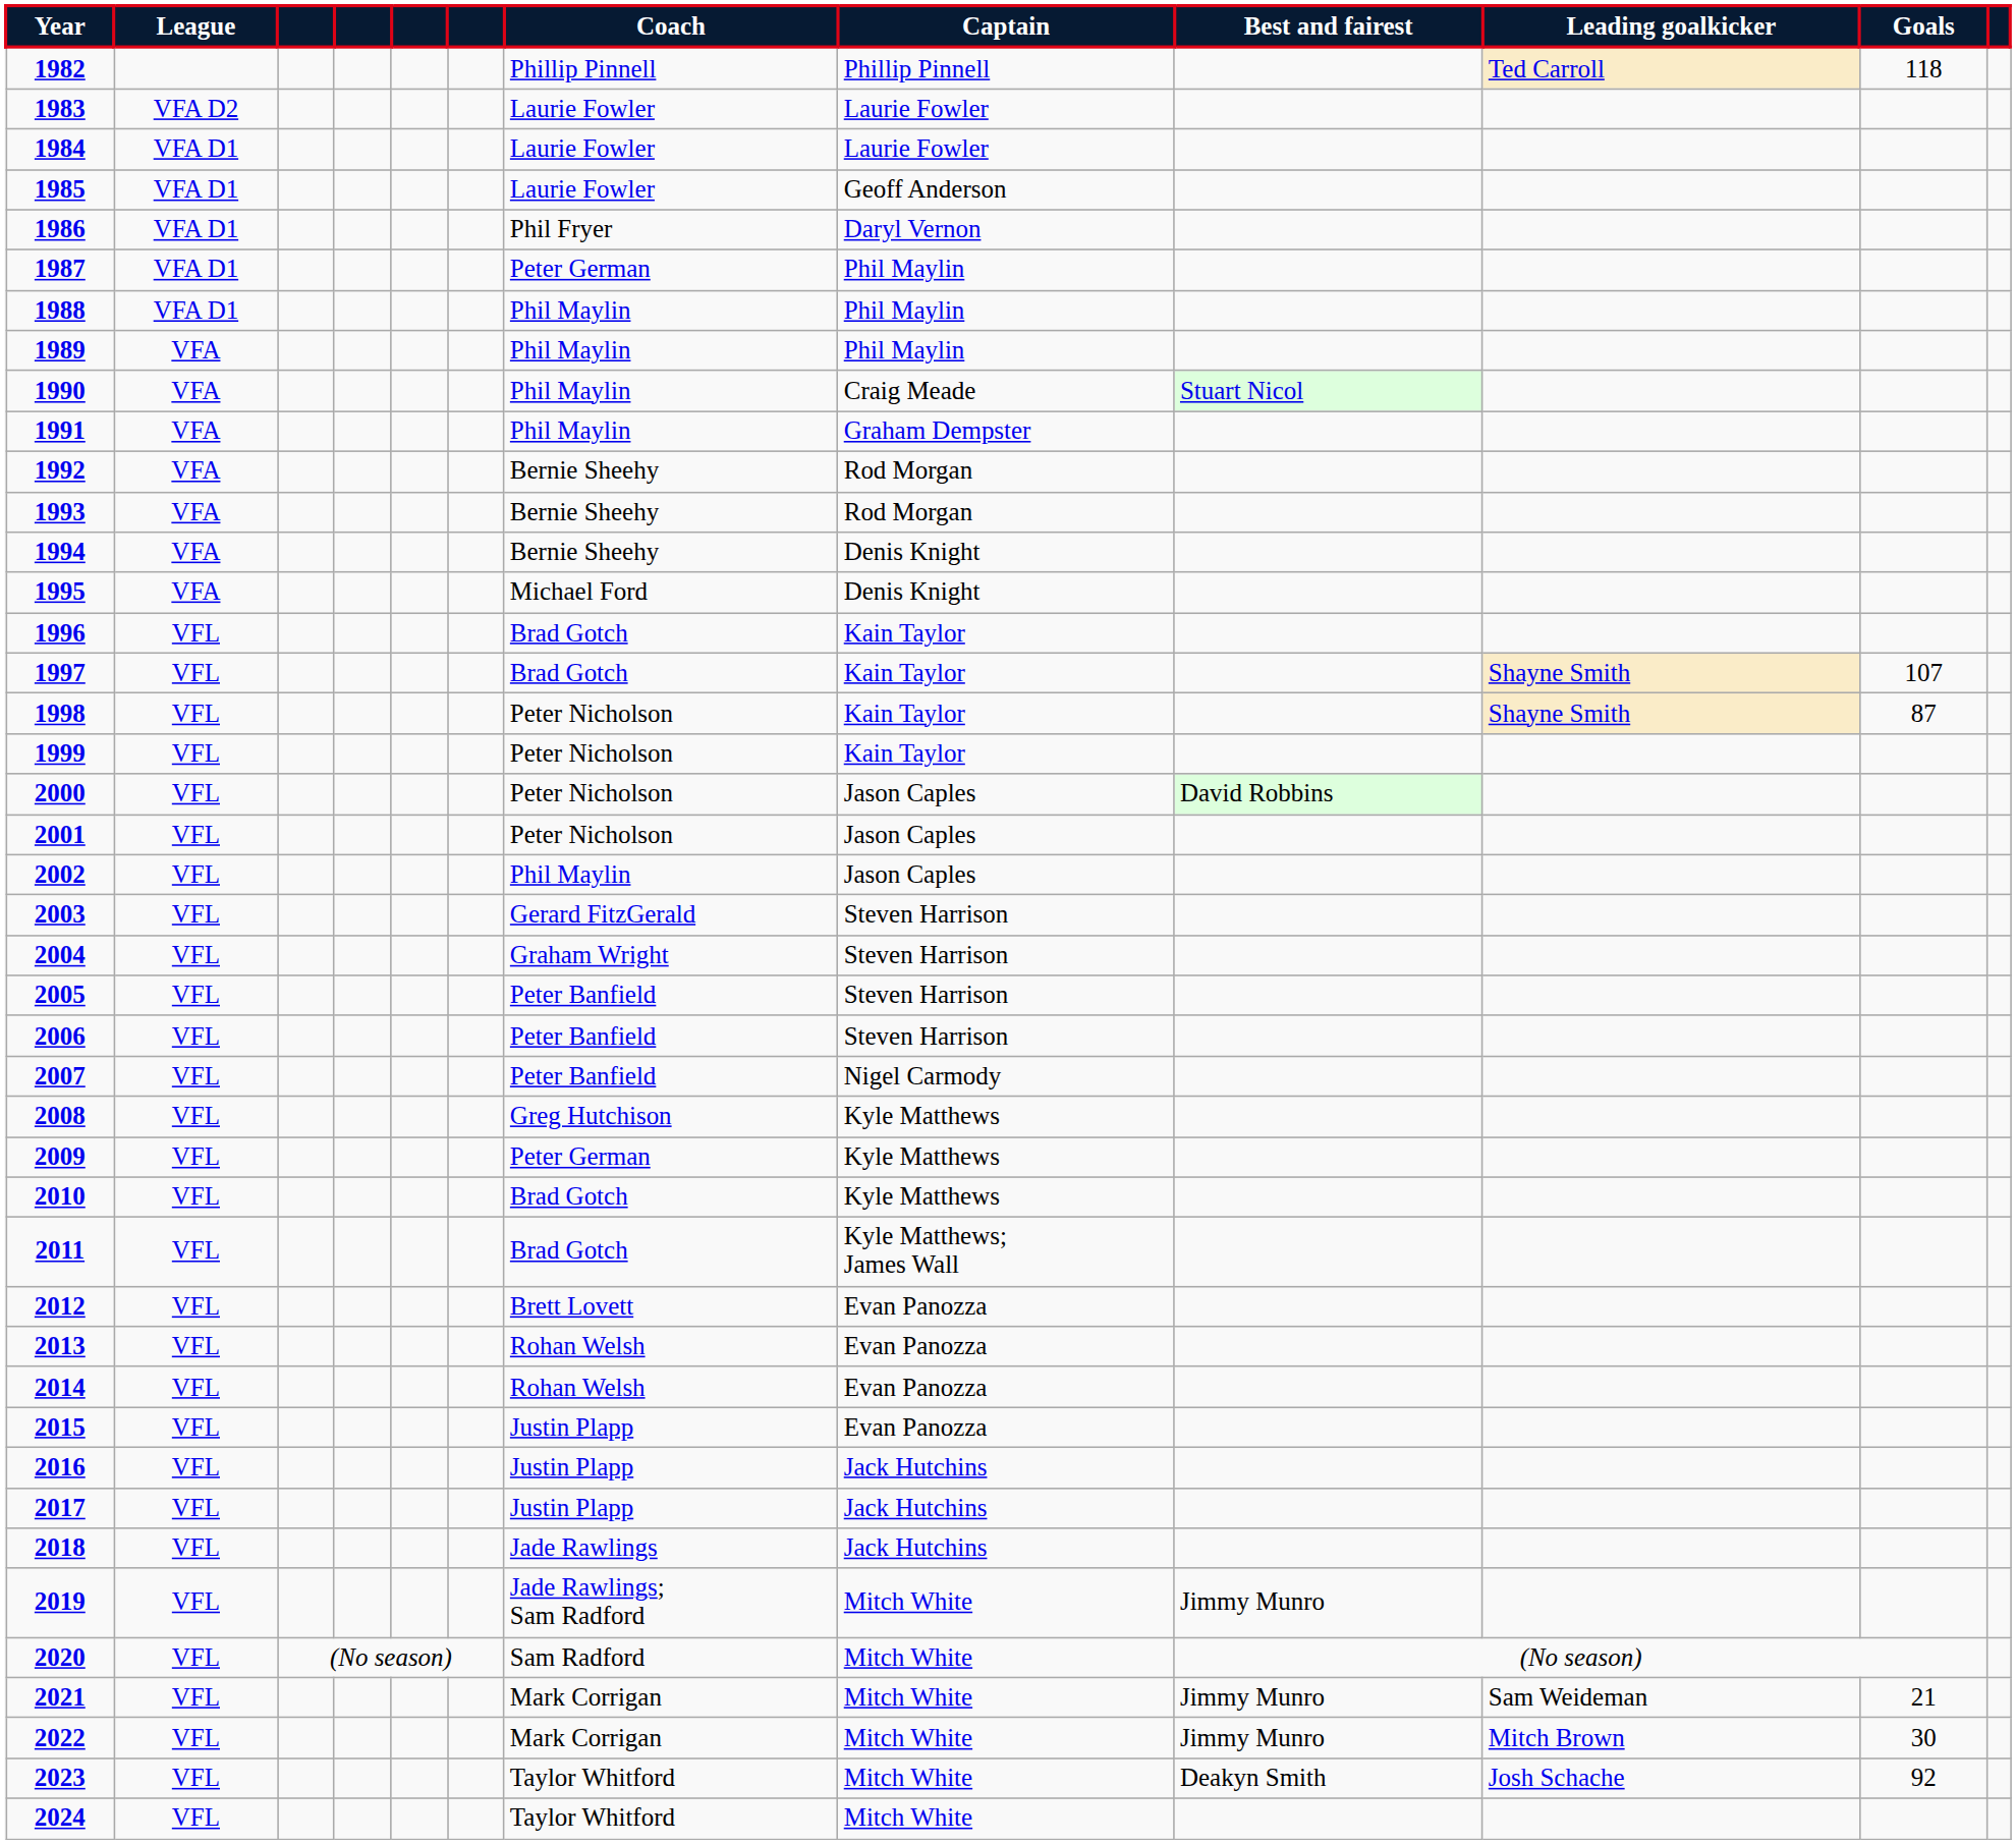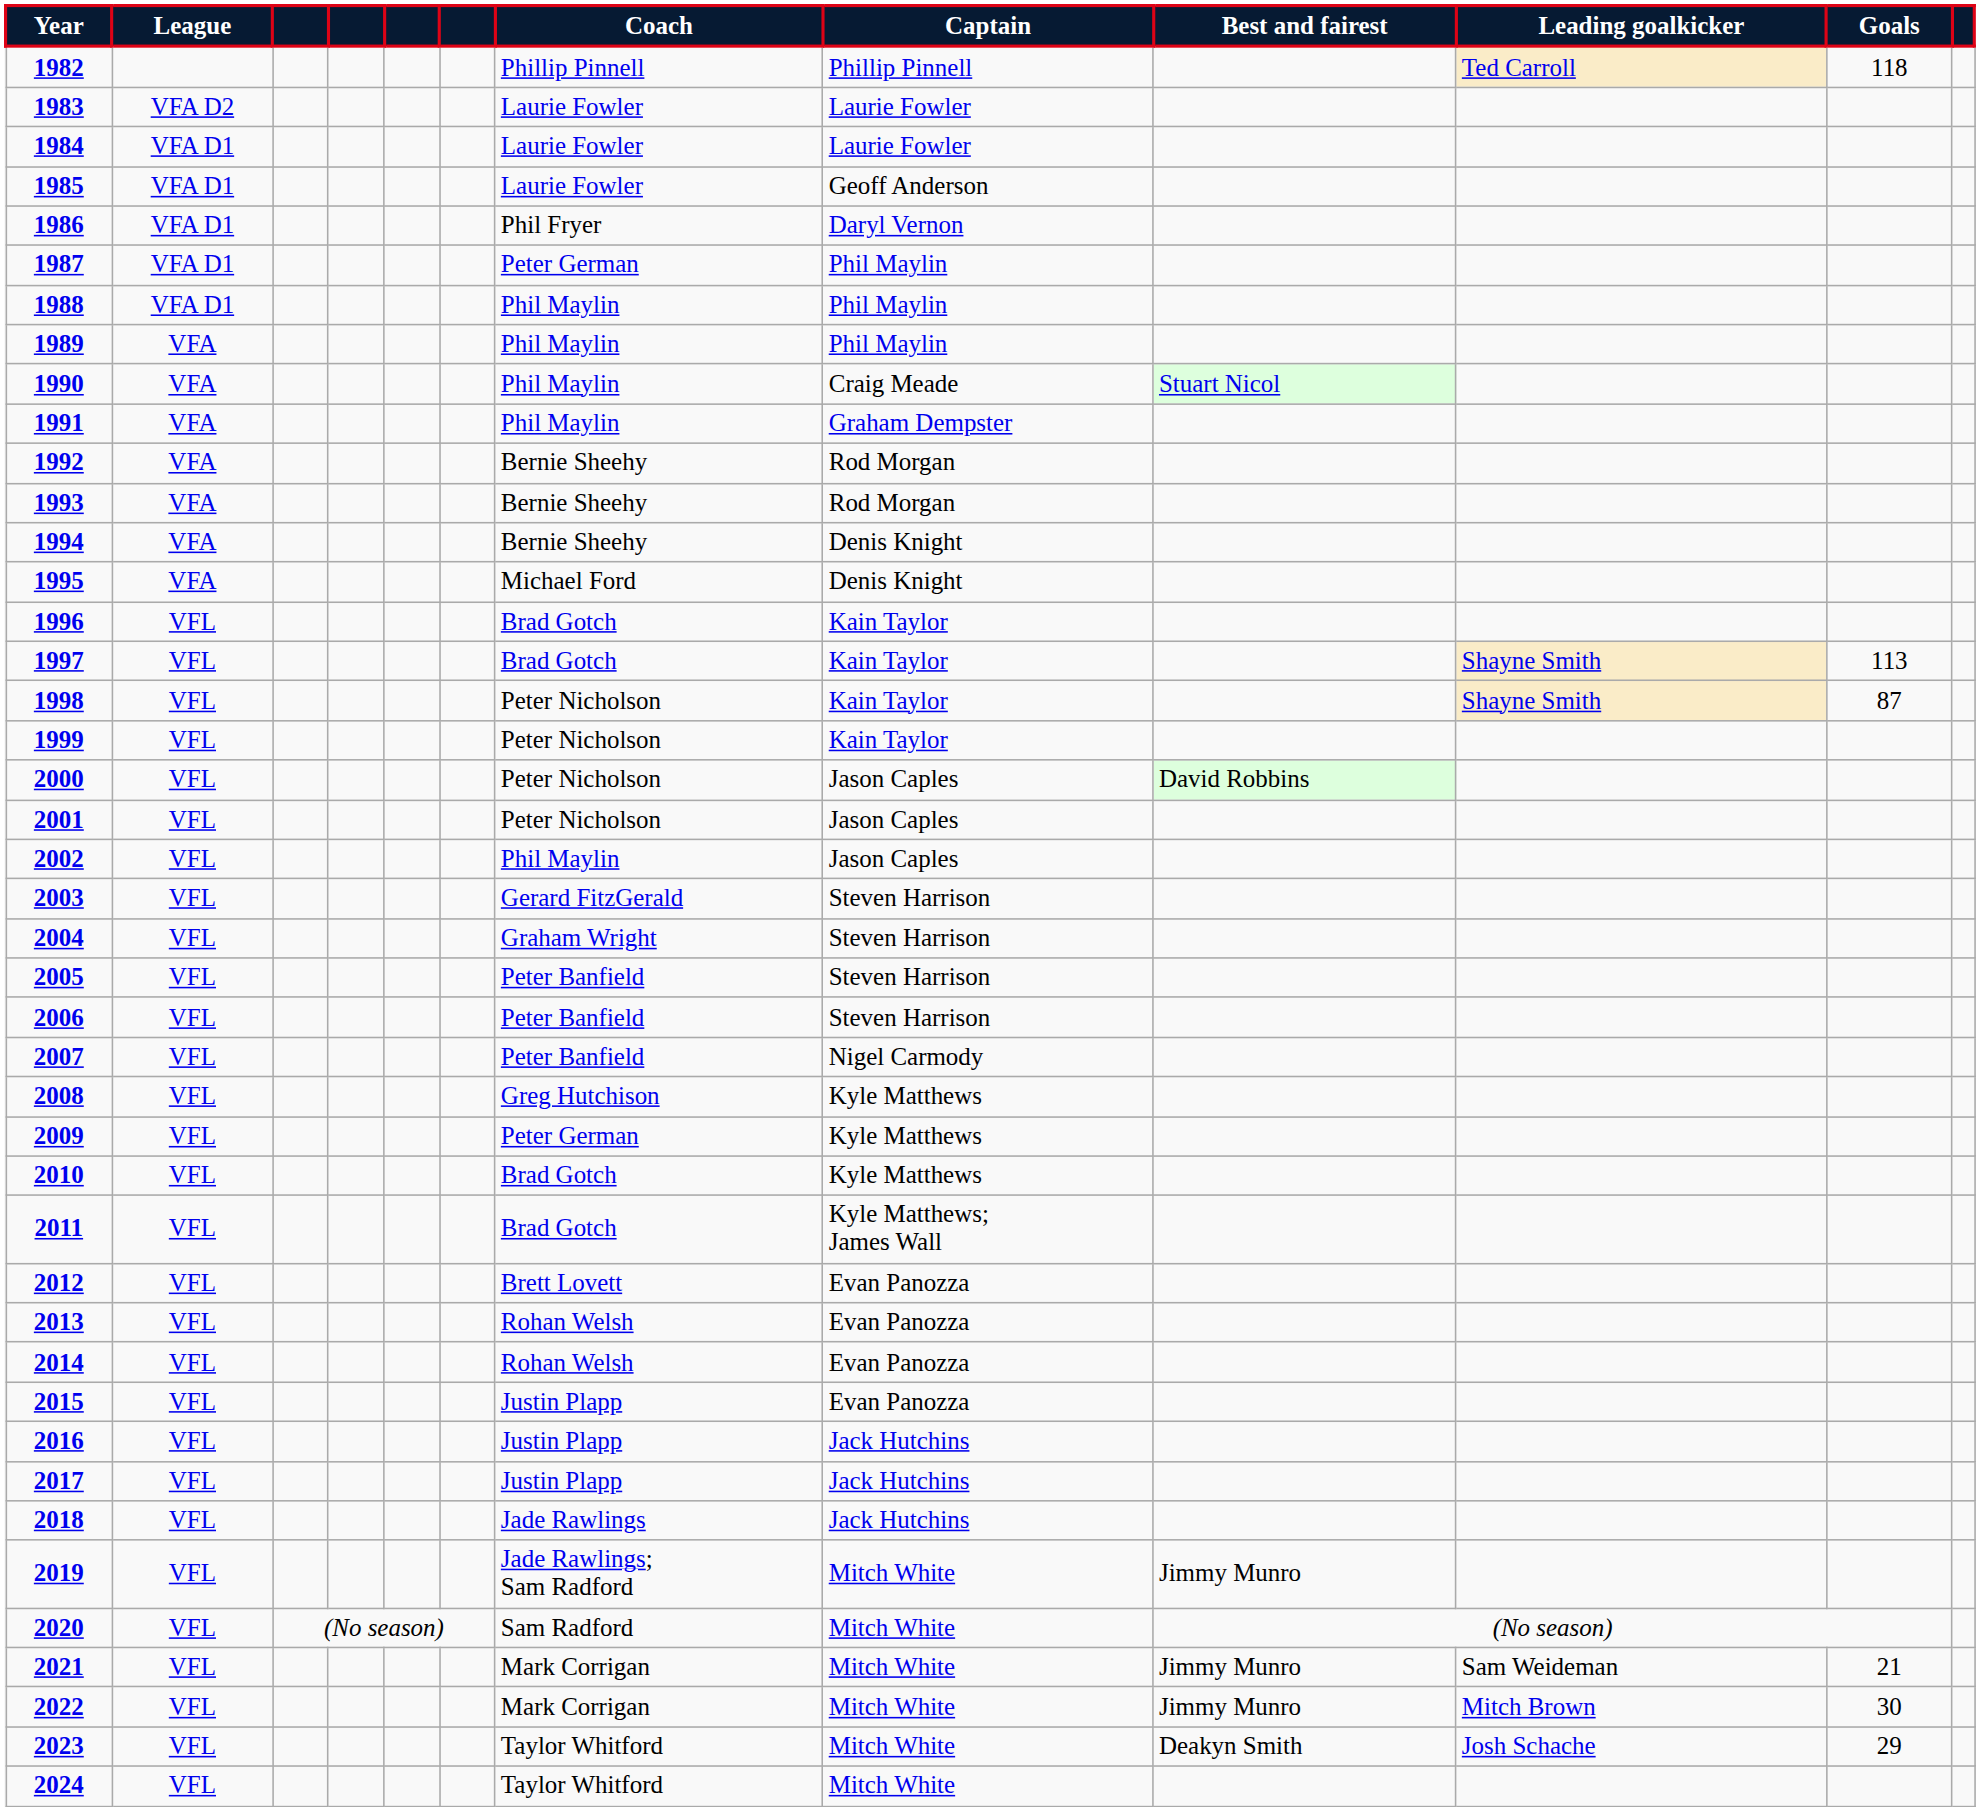1997 | Goals: 107 -> 113
2023 | Goals: 92 -> 29
